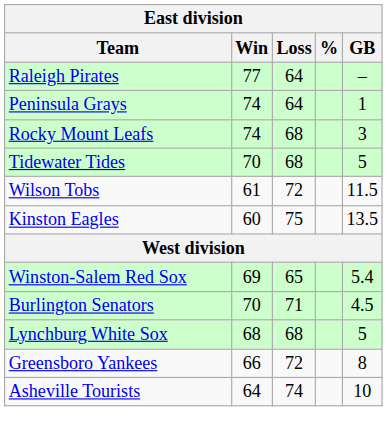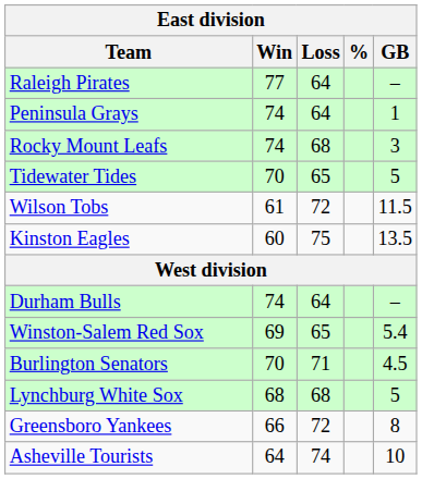Tidewater Tides | Loss: 68 -> 65
+ row: Durham Bulls | 74 | 64 | –
